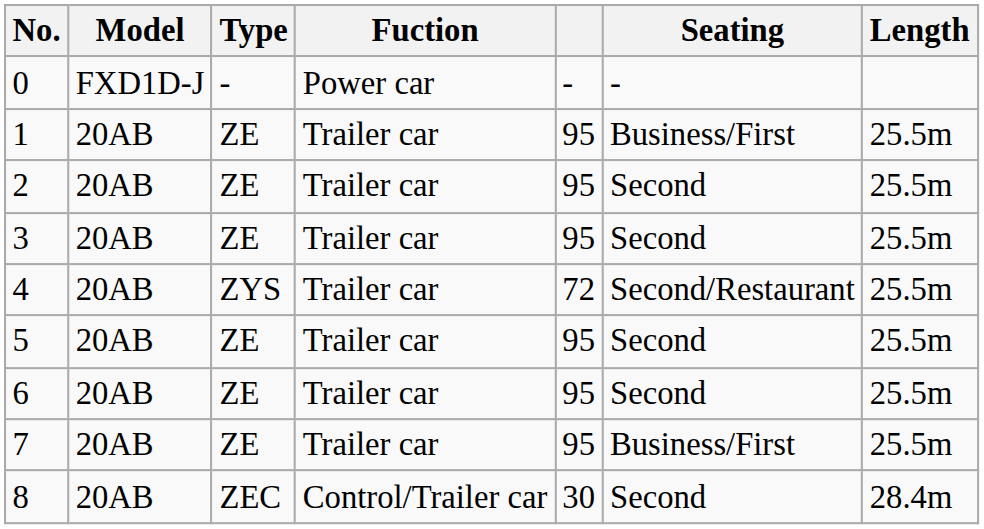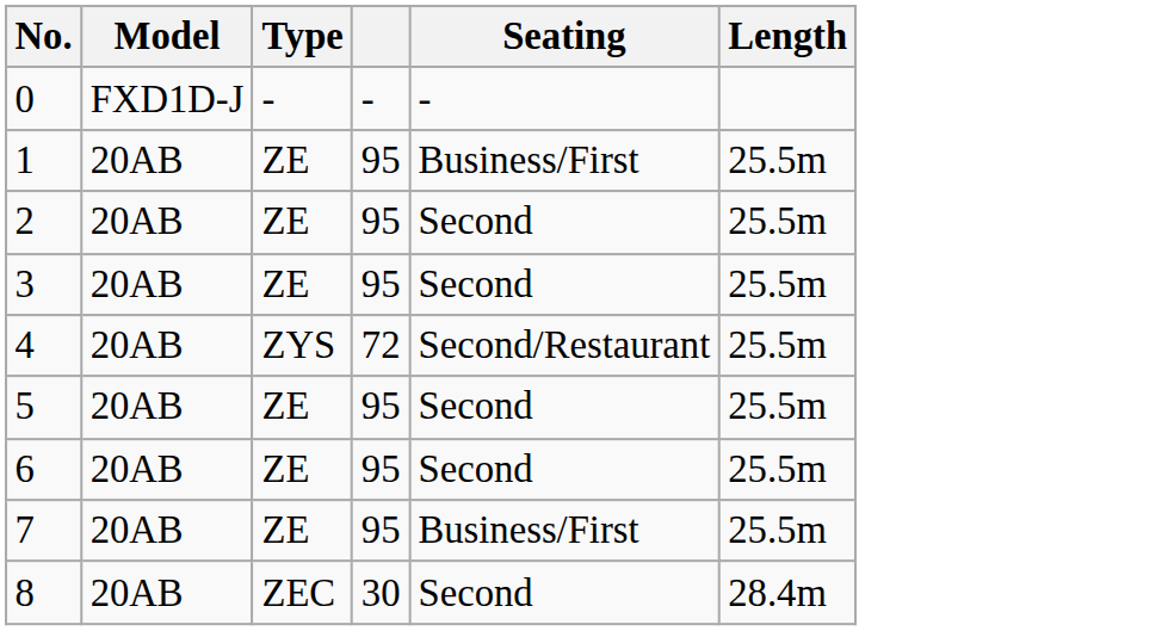- column: Fuction | Power car | Trailer car | Trailer car | Trailer car | Trailer car | Trailer car | Trailer car | Trailer car | Control/Trailer car
